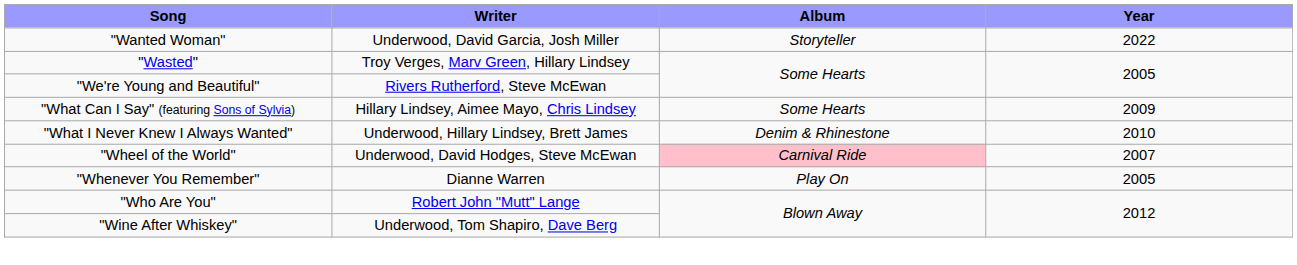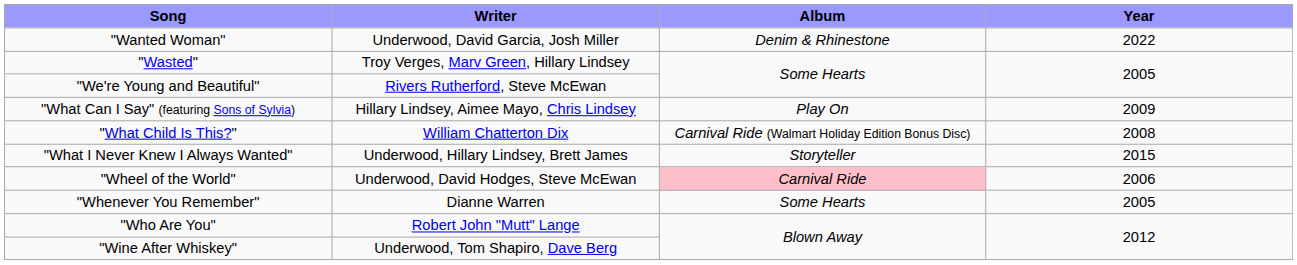"Wanted Woman" | Album: Storyteller -> Denim & Rhinestone
"What Can I Say" (featuring Sons of Sylvia) | Album: Some Hearts -> Play On
+ row: "What Child Is This?" | William Chatterton Dix | Carnival Ride (Walmart Holiday Edition Bonus Disc) | 2008
"What I Never Knew I Always Wanted" | Album: Denim & Rhinestone -> Storyteller
"What I Never Knew I Always Wanted" | Year: 2010 -> 2015
"Wheel of the World" | Year: 2007 -> 2006
"Whenever You Remember" | Album: Play On -> Some Hearts
